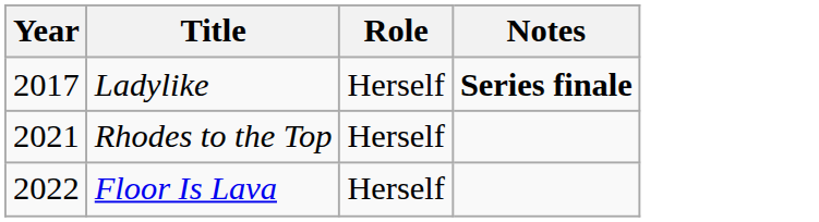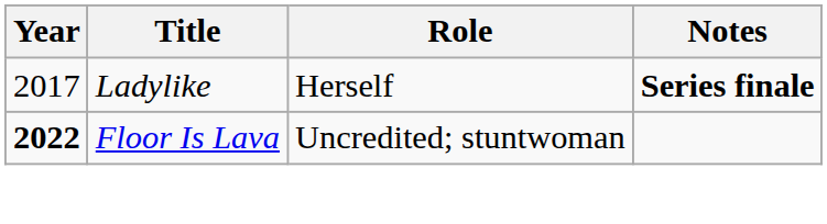- row: 2021 | Rhodes to the Top | Herself
Floor Is Lava | Year: normal -> bold
Floor Is Lava | Role: Herself -> Uncredited; stuntwoman
